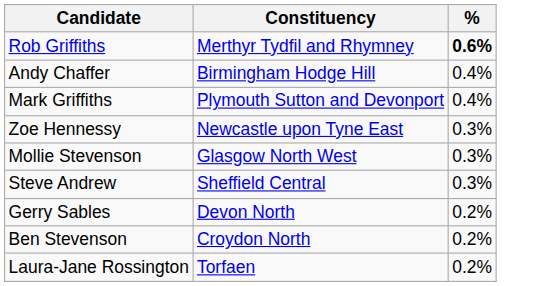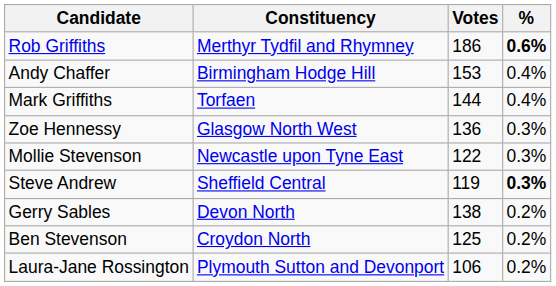+ column: Votes | 186 | 153 | 144 | 136 | 122 | 119 | 138 | 125 | 106
Mark Griffiths | Constituency: Plymouth Sutton and Devonport -> Torfaen
Zoe Hennessy | Constituency: Newcastle upon Tyne East -> Glasgow North West
Mollie Stevenson | Constituency: Glasgow North West -> Newcastle upon Tyne East
Steve Andrew | %: normal -> bold
Laura-Jane Rossington | Constituency: Torfaen -> Plymouth Sutton and Devonport
